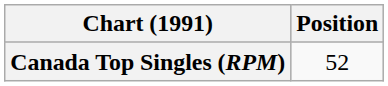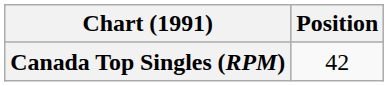Canada Top Singles (RPM) | Position: 52 -> 42
